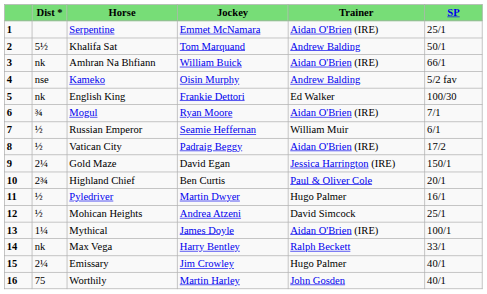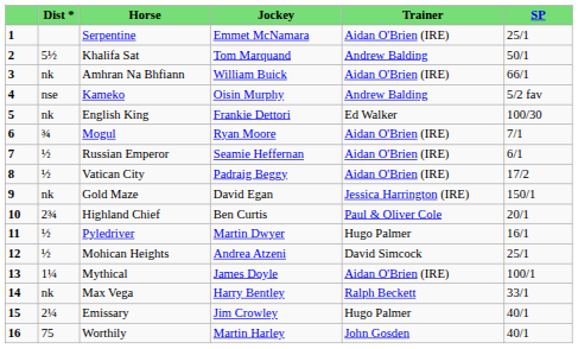Russian Emperor | Trainer: William Muir -> Aidan O'Brien (IRE)
Gold Maze | Dist *: 2¼ -> nk
